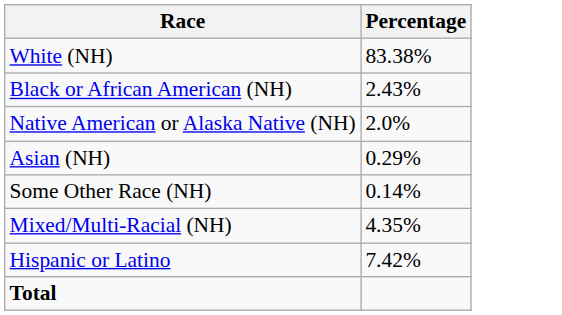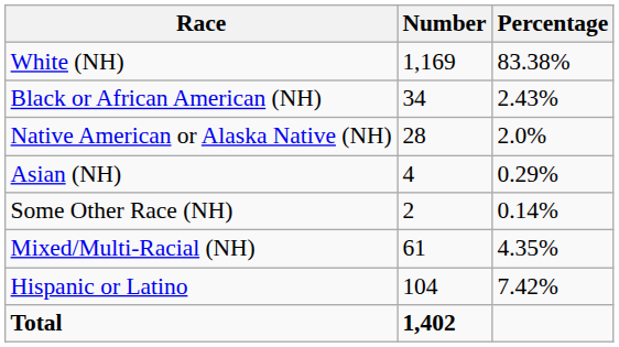+ column: Number | 1,169 | 34 | 28 | 4 | 2 | 61 | 104 | 1,402
